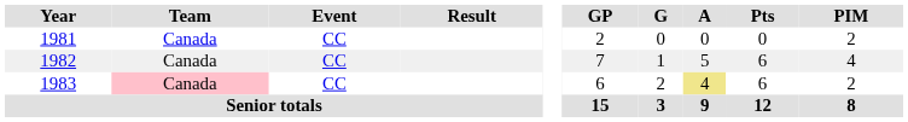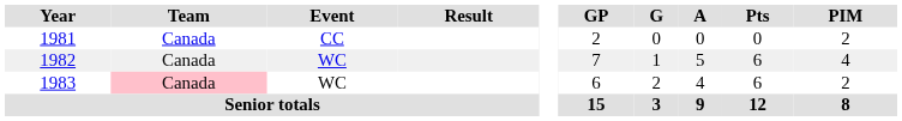1982 | Event: CC -> WC
1983 | Event: CC -> WC
1983 | A: khaki background -> no background
